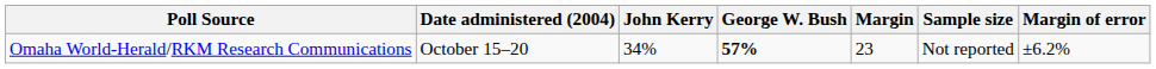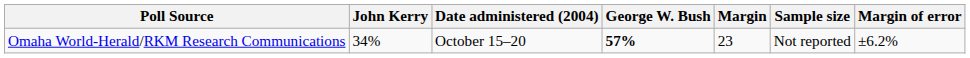columns swapped: Date administered (2004) <-> John Kerry
